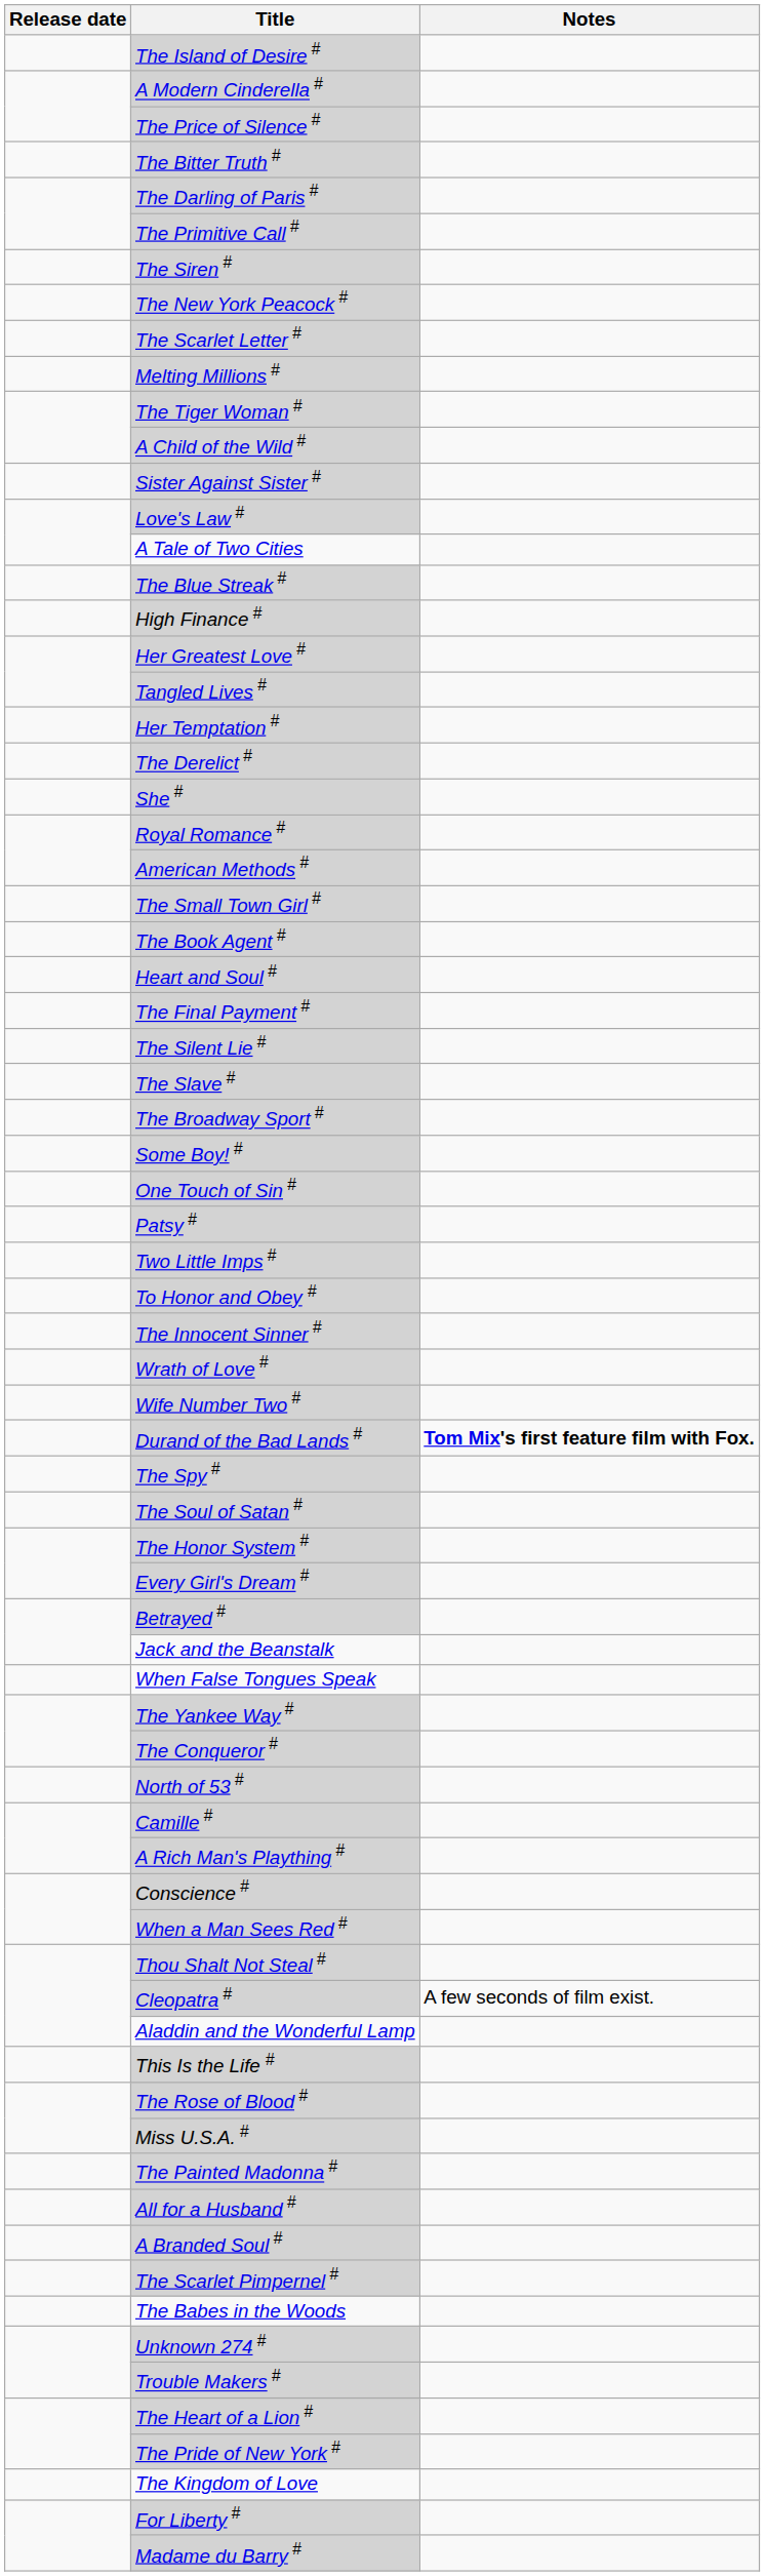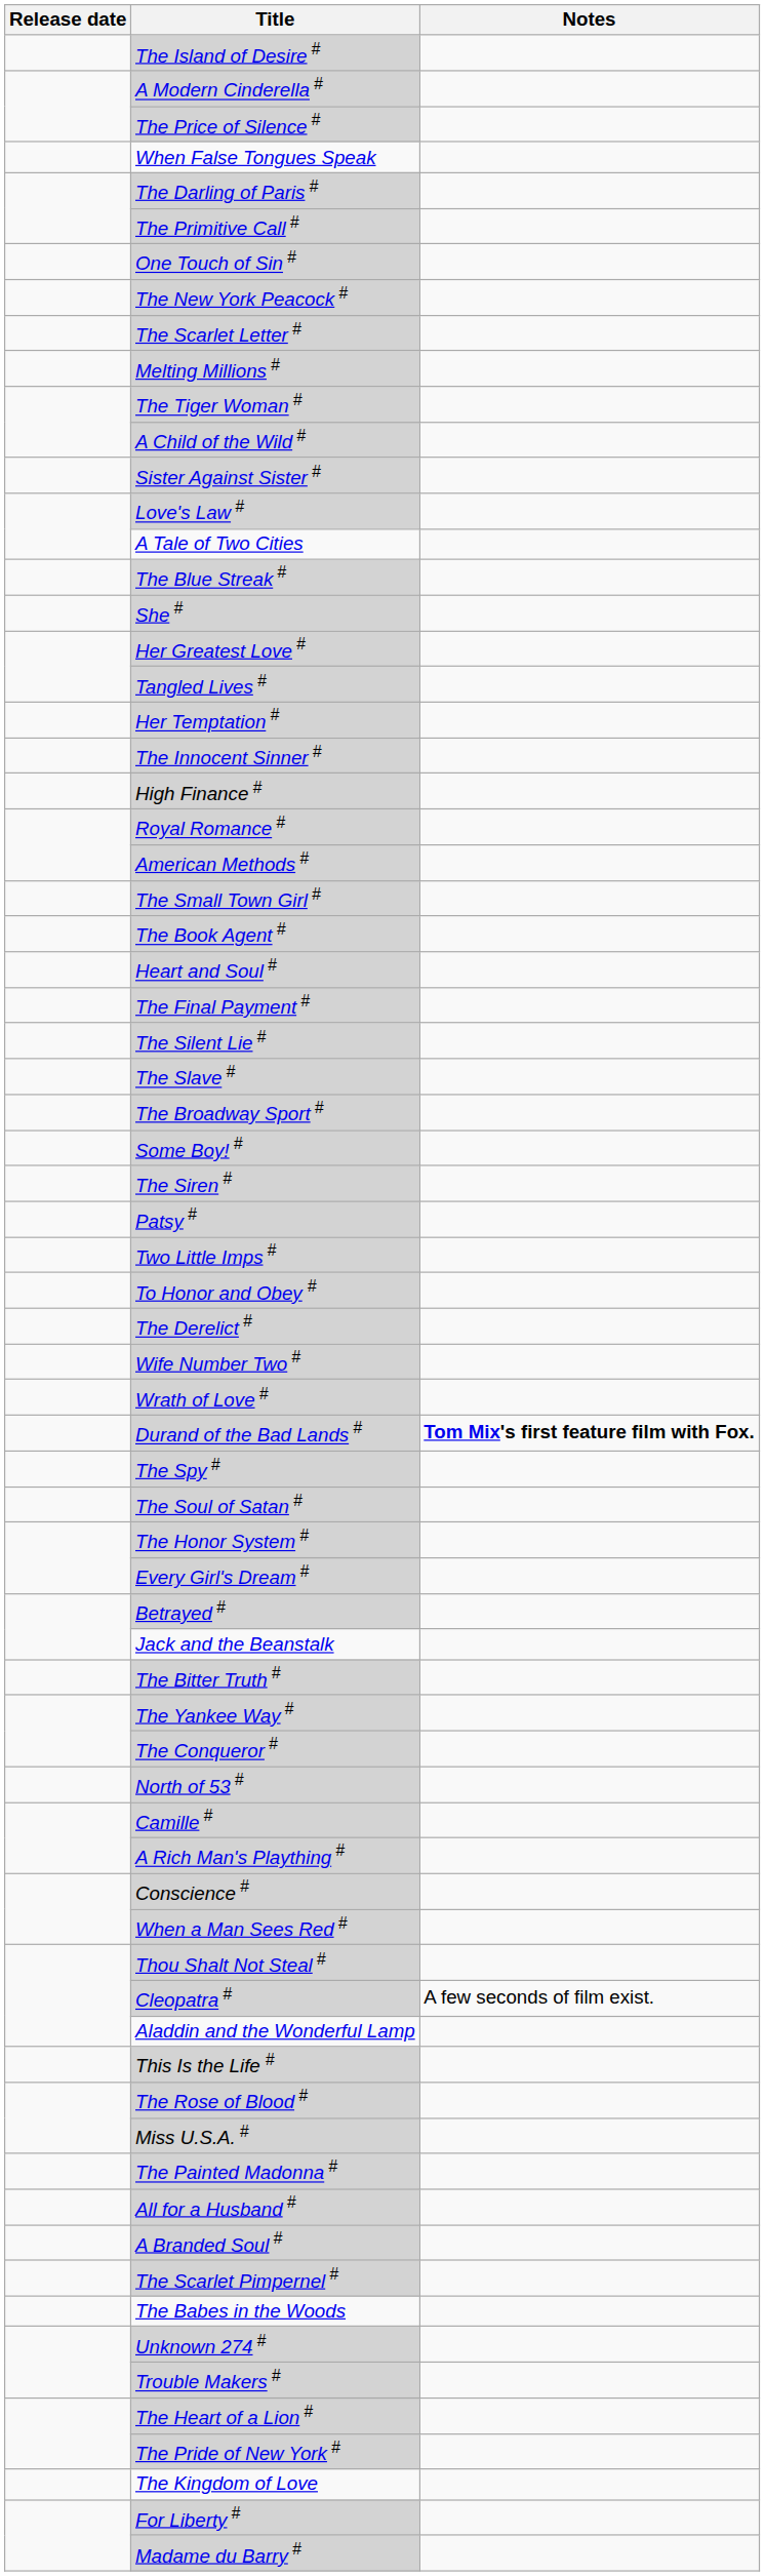rows swapped: The Bitter Truth # <-> When False Tongues Speak
rows swapped: One Touch of Sin # <-> The Siren #
rows swapped: High Finance # <-> She #
rows swapped: The Derelict # <-> The Innocent Sinner #
rows swapped: Wife Number Two # <-> Wrath of Love #
